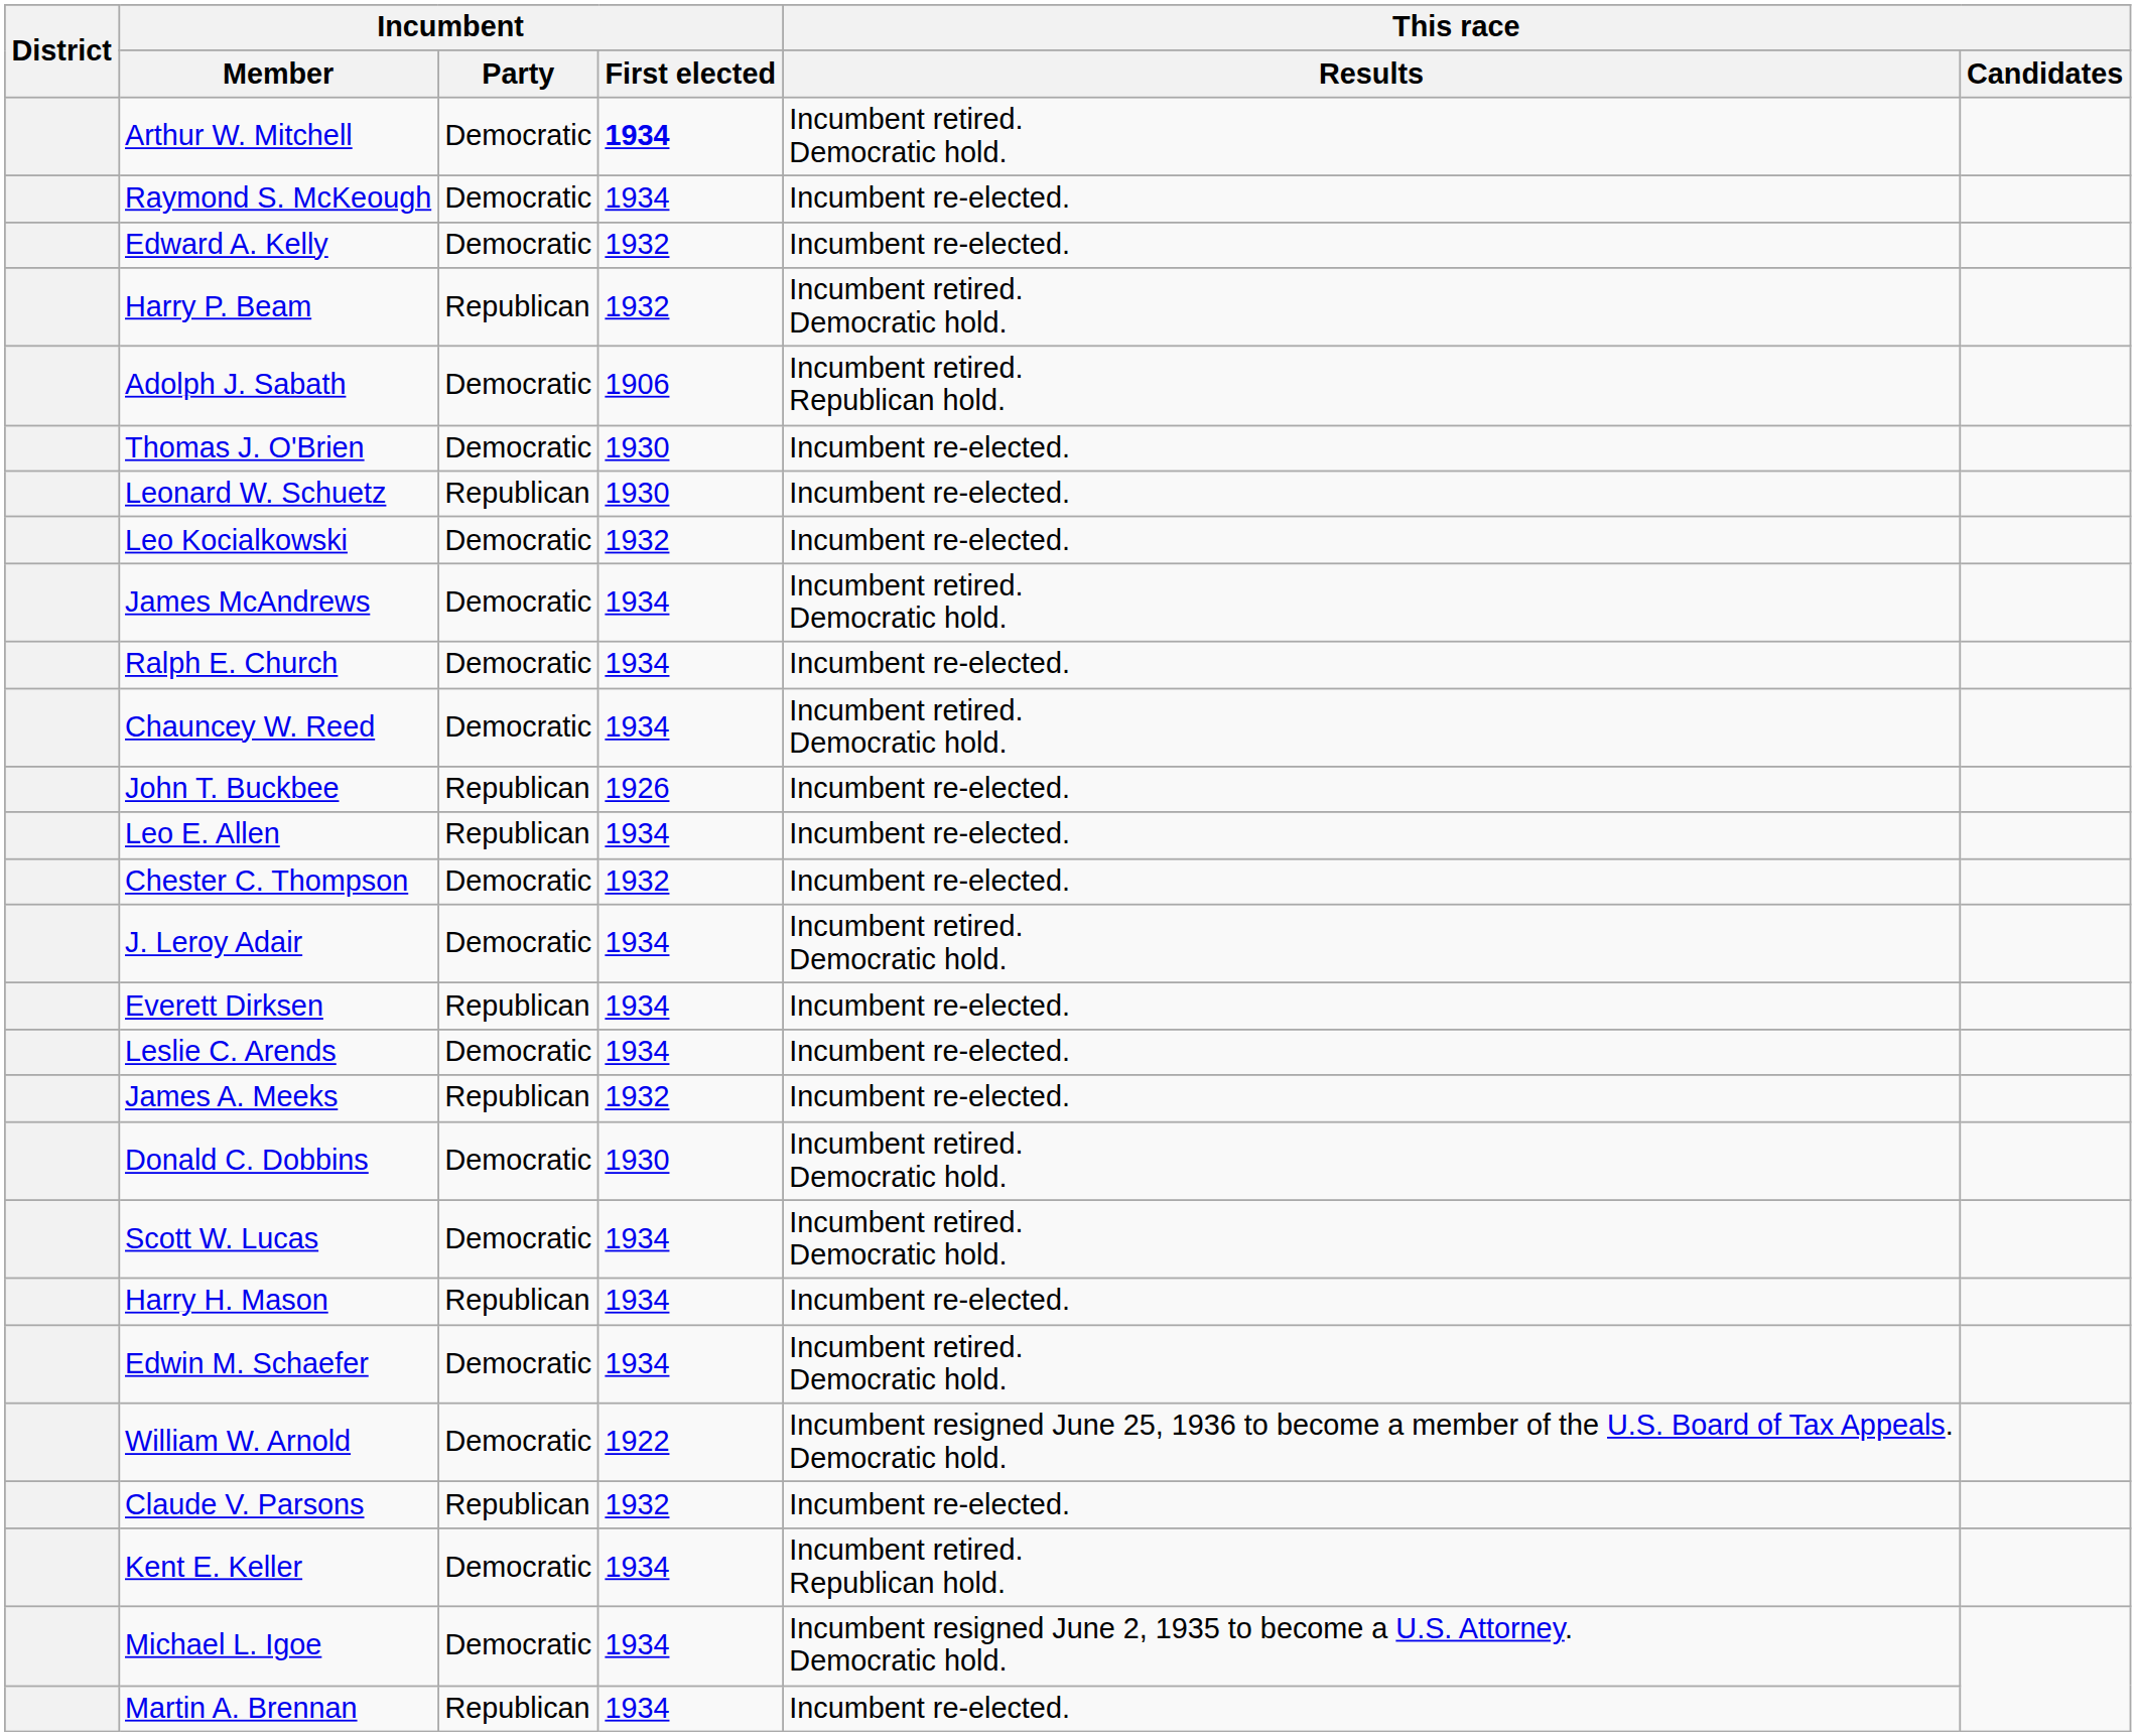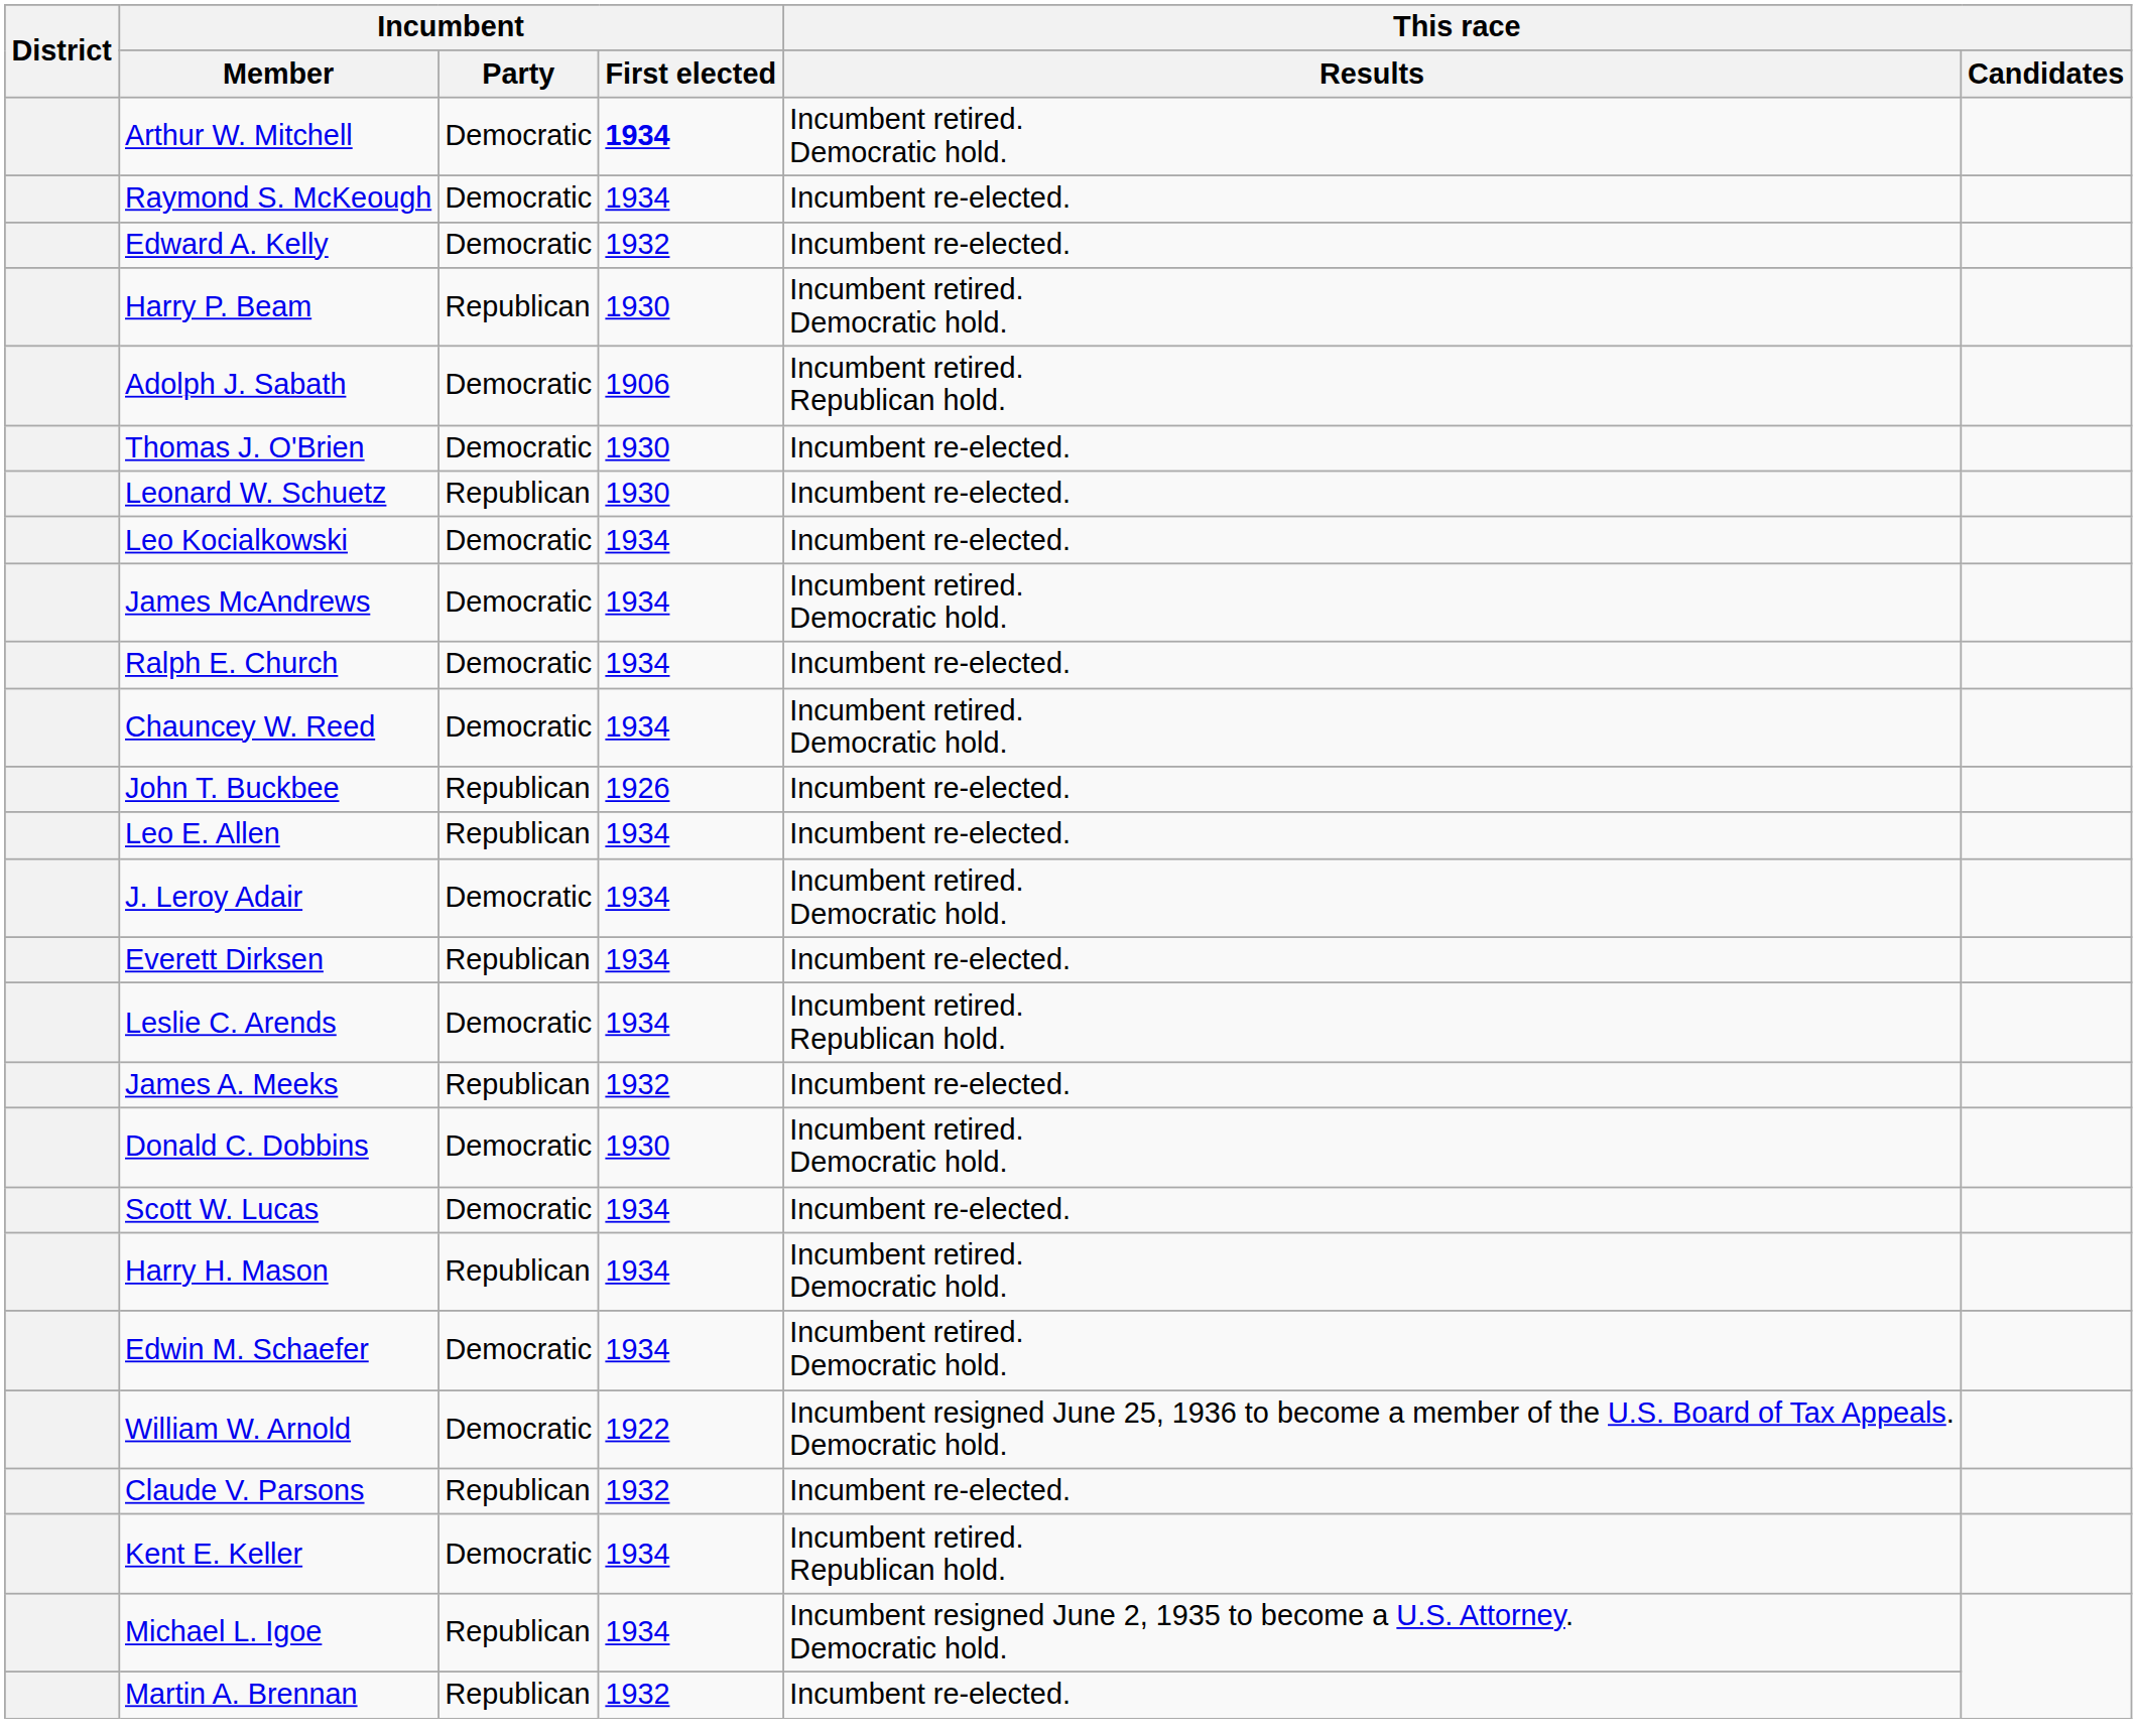Harry P. Beam | Incumbent / First elected: 1932 -> 1930
Leo Kocialkowski | Incumbent / First elected: 1932 -> 1934
- row: Chester C. Thompson | Democratic | 1932 | Incumbent re-elected.
Leslie C. Arends | This race / Results: Incumbent re-elected. -> Incumbent retired. Republican hold.
Scott W. Lucas | This race / Results: Incumbent retired. Democratic hold. -> Incumbent re-elected.
Harry H. Mason | This race / Results: Incumbent re-elected. -> Incumbent retired. Democratic hold.
Michael L. Igoe | Incumbent / Party: Democratic -> Republican
Martin A. Brennan | Incumbent / First elected: 1934 -> 1932
